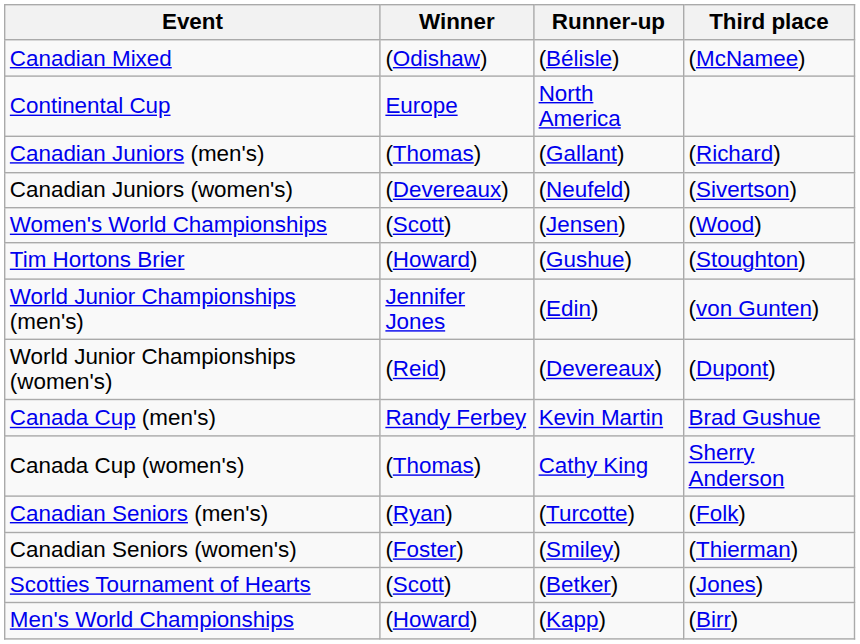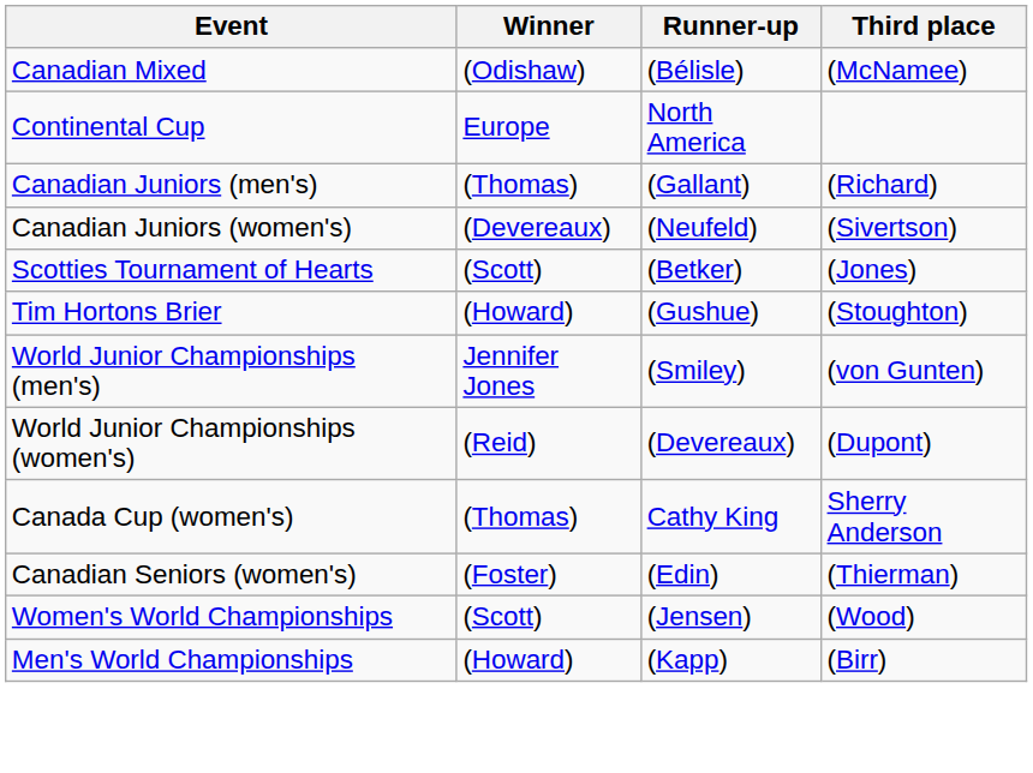rows swapped: Scotties Tournament of Hearts <-> Women's World Championships
World Junior Championships (men's) | Runner-up: (Edin) -> (Smiley)
- row: Canada Cup (men's) | Randy Ferbey | Kevin Martin | Brad Gushue
- row: Canadian Seniors (men's) | (Ryan) | (Turcotte) | (Folk)
Canadian Seniors (women's) | Runner-up: (Smiley) -> (Edin)
